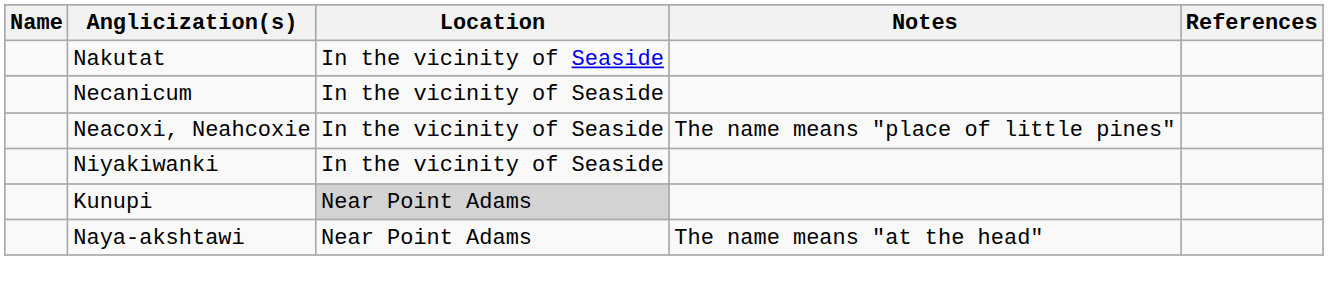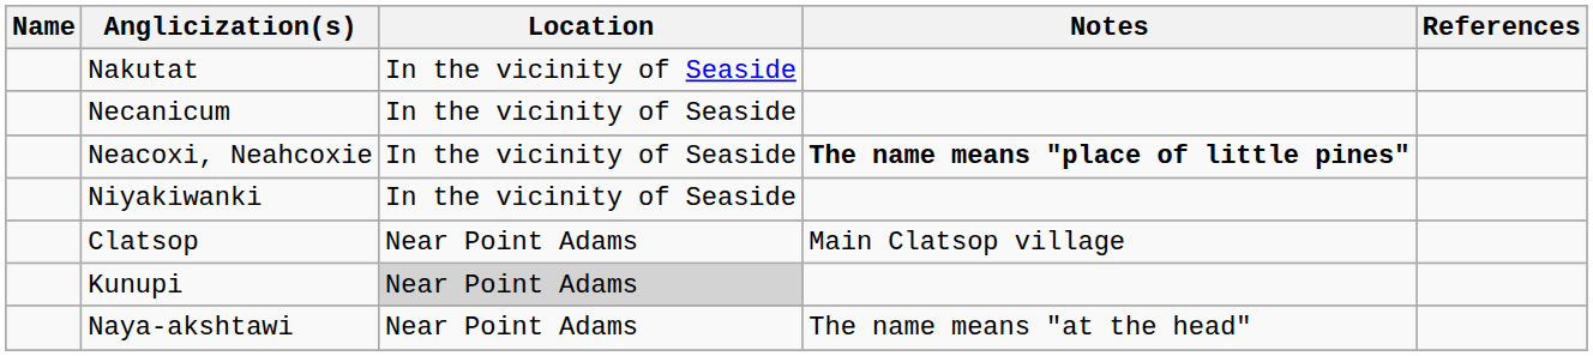Neacoxi, Neahcoxie | Notes: normal -> bold
+ row: Clatsop | Near Point Adams | Main Clatsop village
